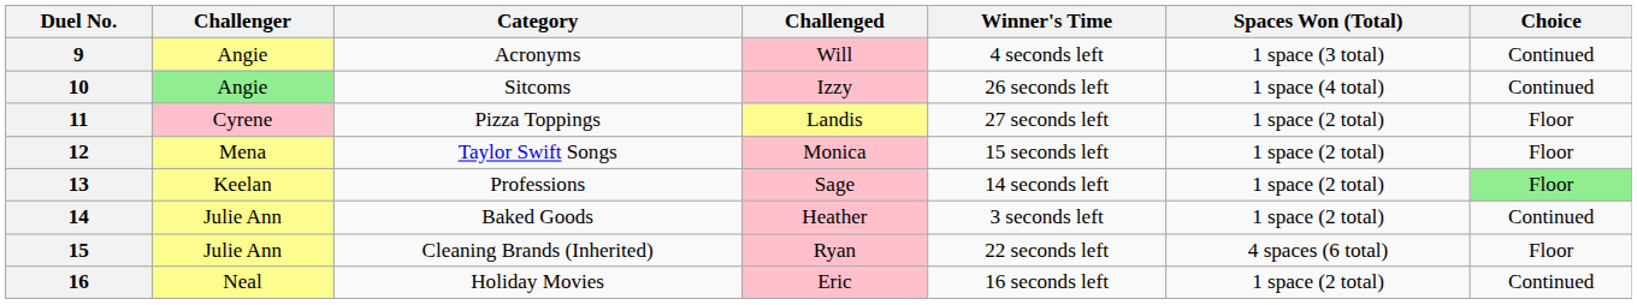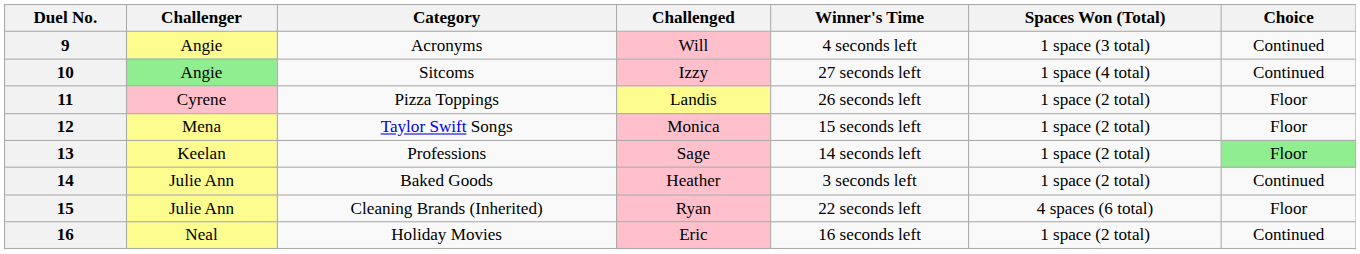10 | Winner's Time: 26 seconds left -> 27 seconds left
11 | Winner's Time: 27 seconds left -> 26 seconds left
